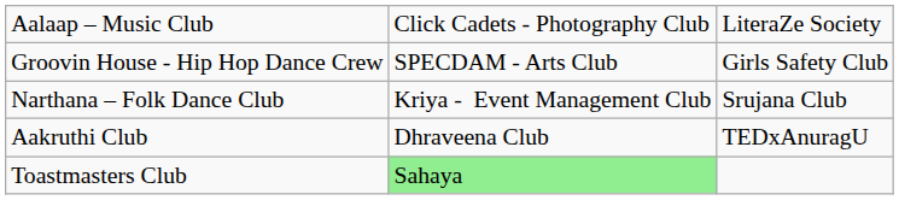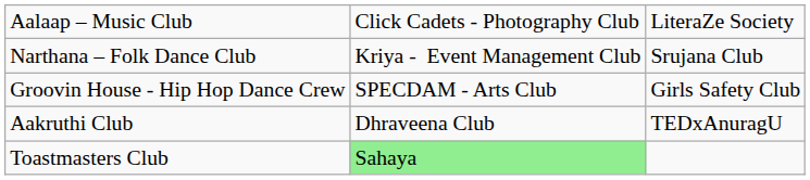rows swapped: Narthana – Folk Dance Club <-> Groovin House - Hip Hop Dance Crew
